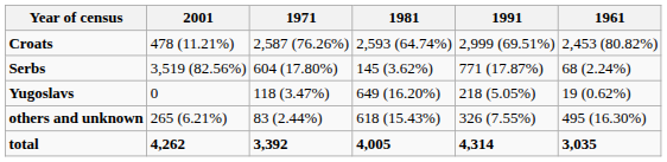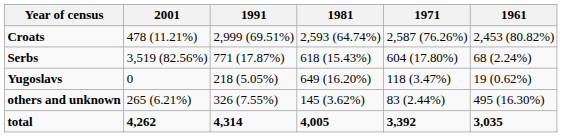columns swapped: 1991 <-> 1971
Serbs | 1981: 145 (3.62%) -> 618 (15.43%)
others and unknown | 1981: 618 (15.43%) -> 145 (3.62%)
